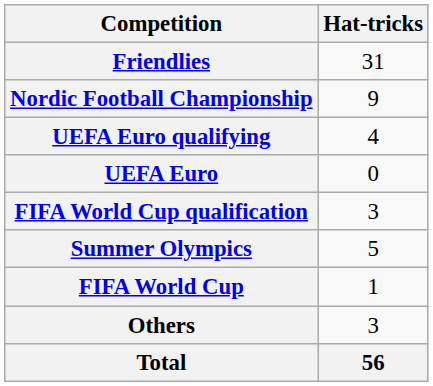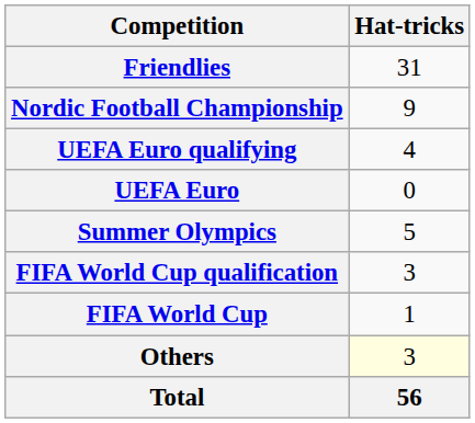rows swapped: Summer Olympics <-> FIFA World Cup qualification
Others | Hat-tricks: no background -> lightyellow background
